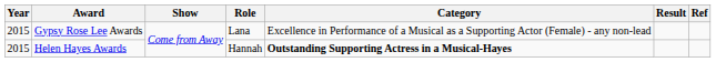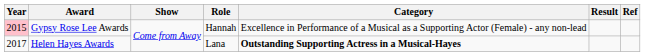Gypsy Rose Lee Awards | Year: no background -> pink background
Gypsy Rose Lee Awards | Role: Lana -> Hannah
Helen Hayes Awards | Year: 2015 -> 2017
Helen Hayes Awards | Role: Hannah -> Lana
